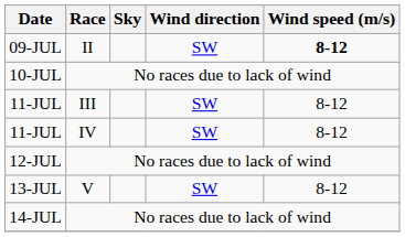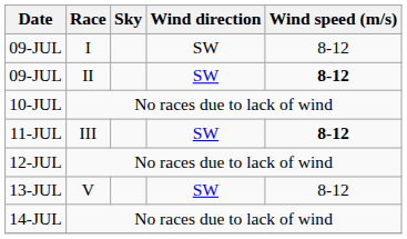+ row: 09-JUL | I | SW | 8-12
11-JUL / III | Wind speed (m/s): normal -> bold
- row: 11-JUL | IV | SW | 8-12
